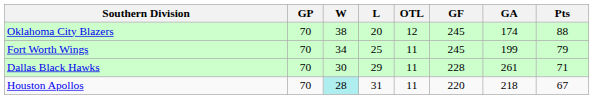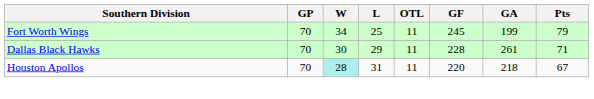- row: Oklahoma City Blazers | 70 | 38 | 20 | 12 | 245 | 174 | 88
